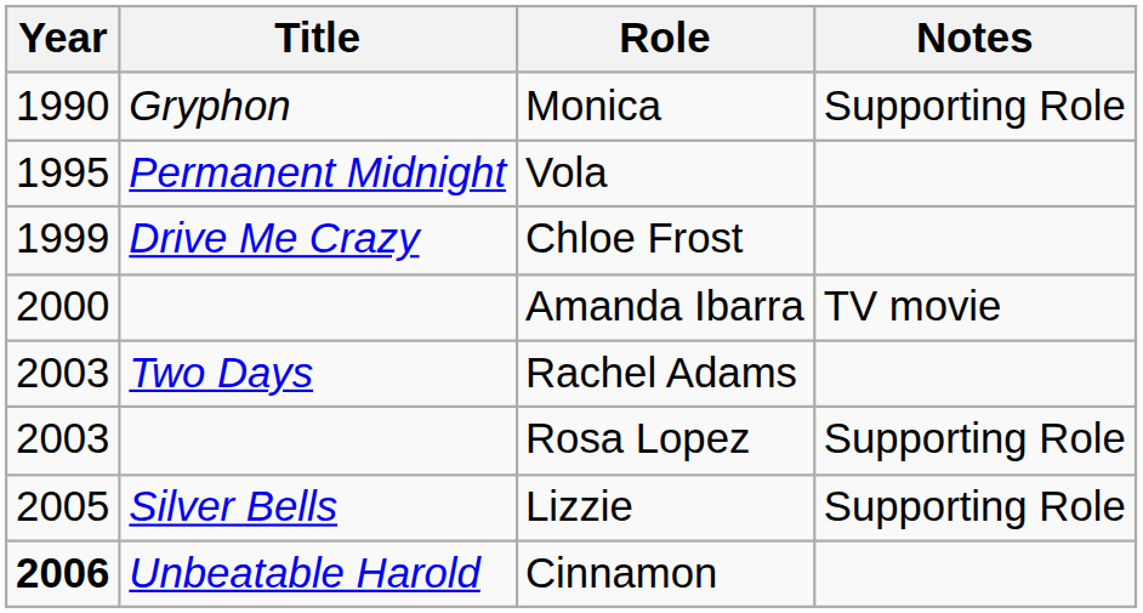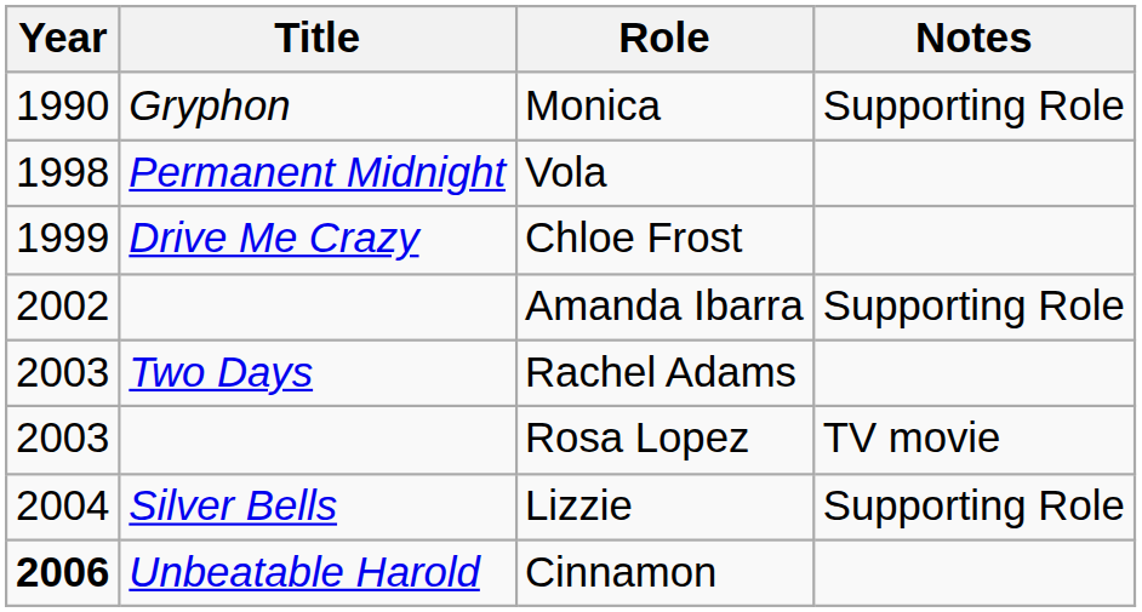Vola | Year: 1995 -> 1998
Amanda Ibarra | Year: 2000 -> 2002
Amanda Ibarra | Notes: TV movie -> Supporting Role
Rosa Lopez | Notes: Supporting Role -> TV movie
Lizzie | Year: 2005 -> 2004
